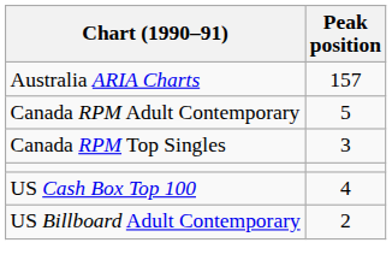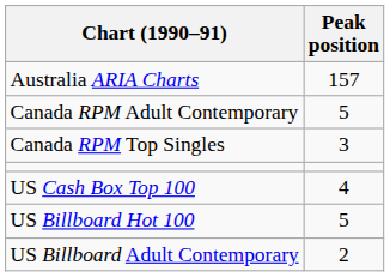+ row: US Billboard Hot 100 | 5
